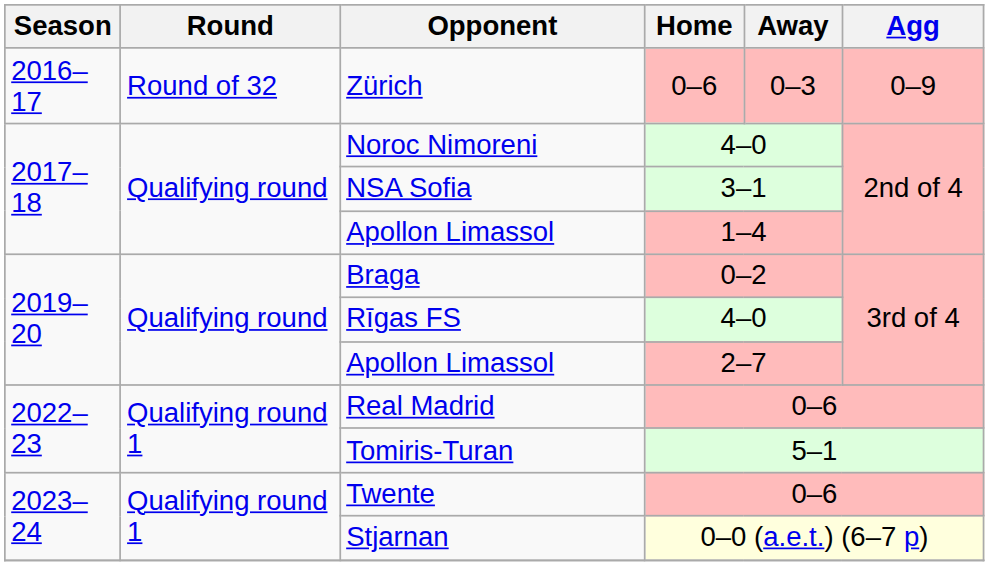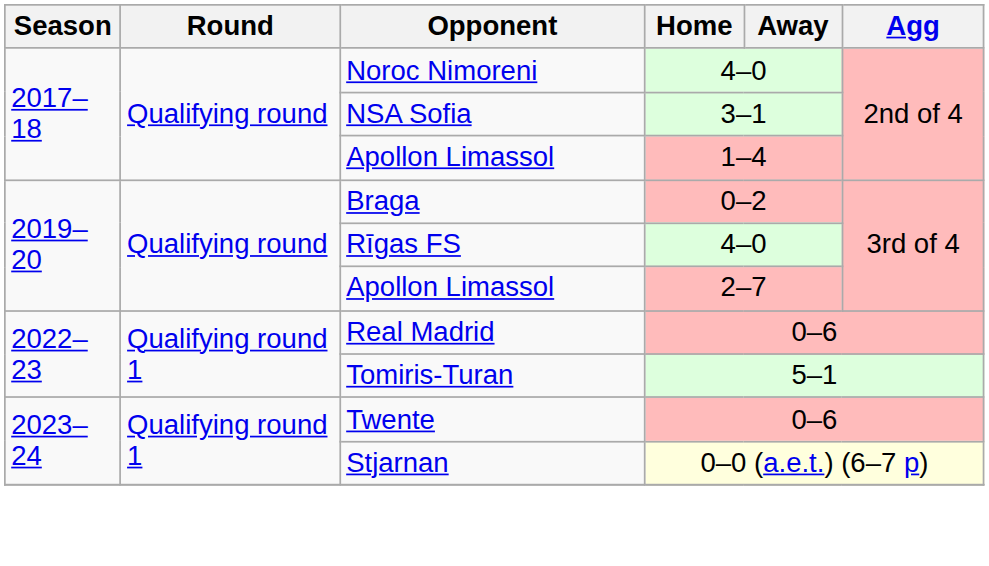- row: 2016–17 | Round of 32 | Zürich | 0–6 | 0–3 | 0–9
